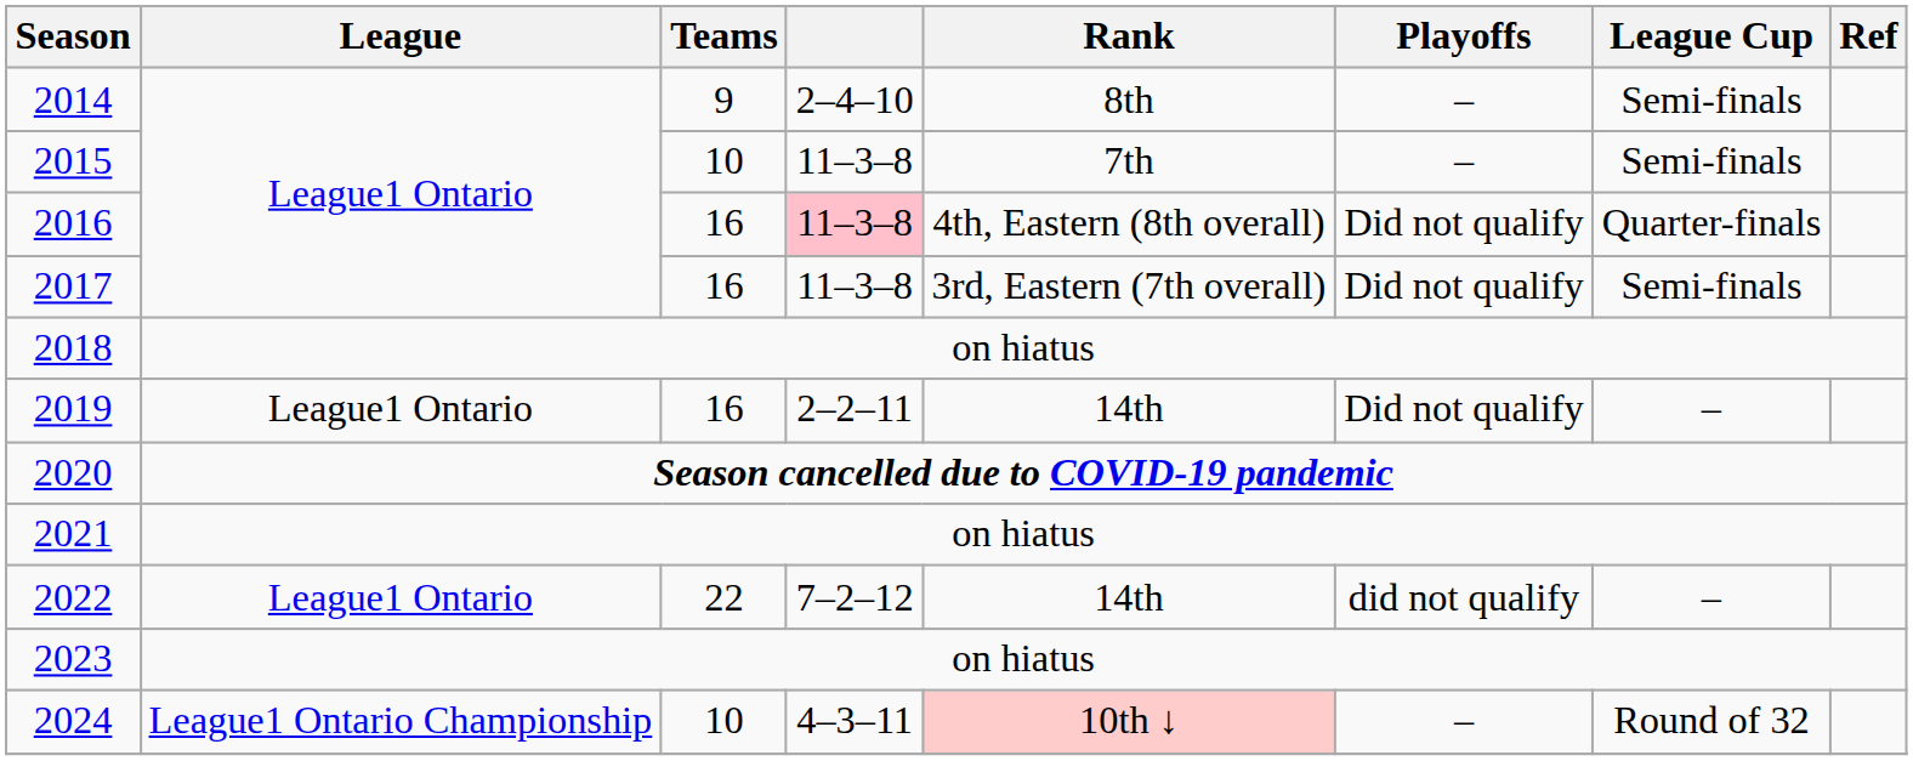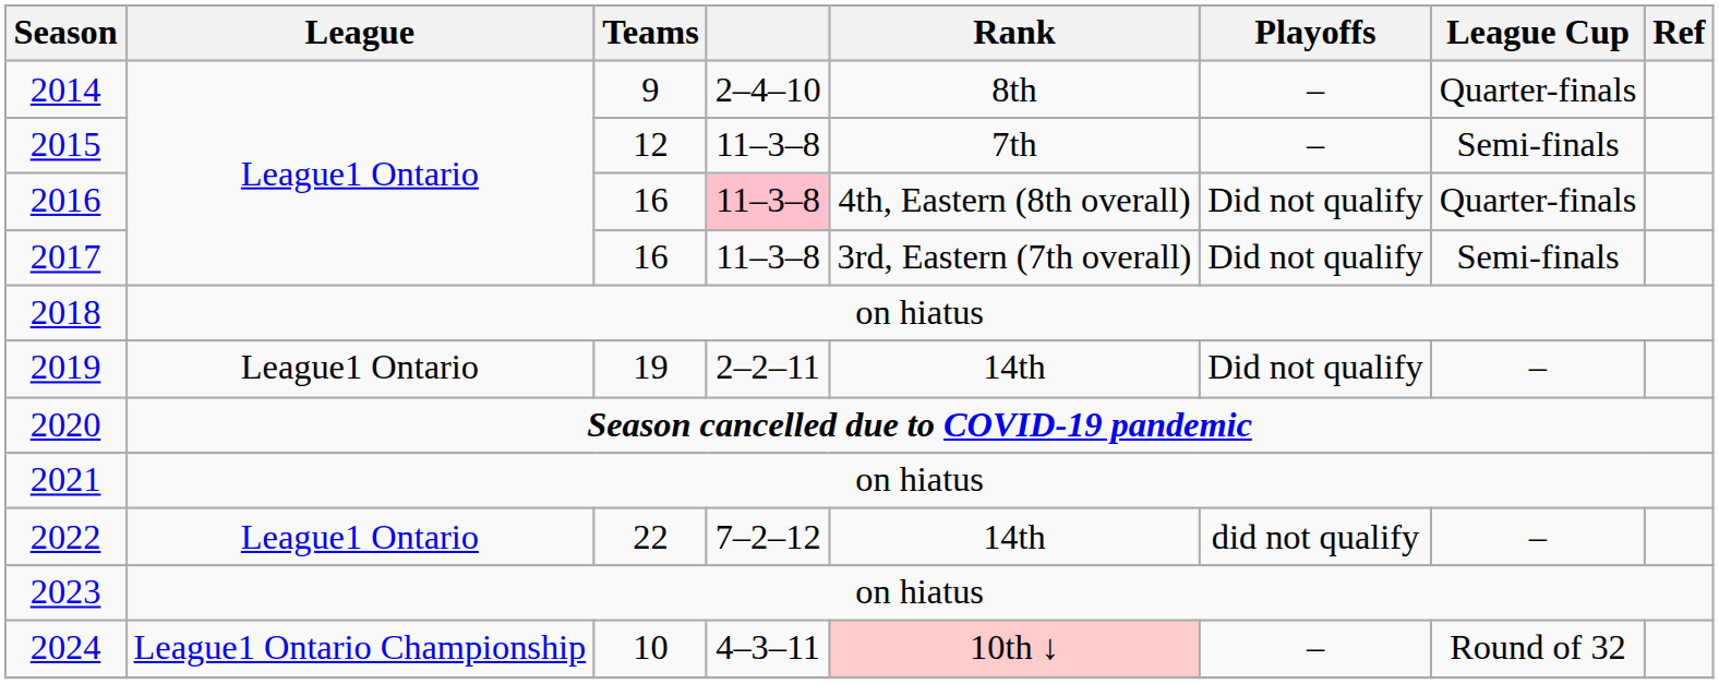2014 | League Cup: Semi-finals -> Quarter-finals
2015 | Teams: 10 -> 12
2019 | Teams: 16 -> 19
